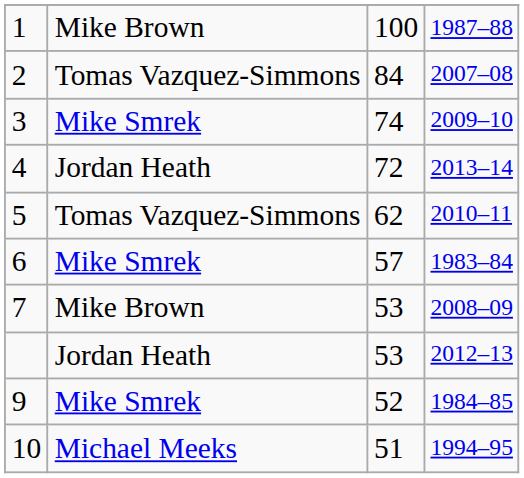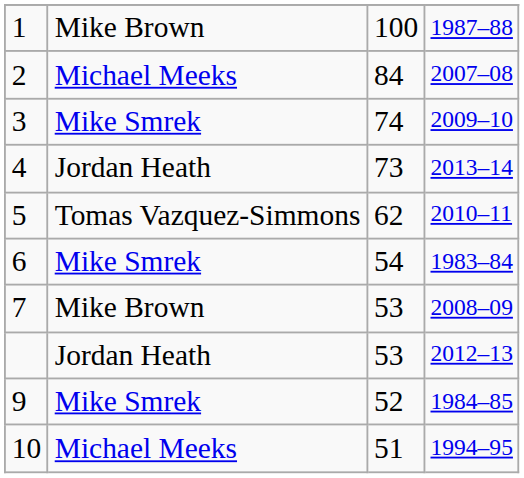2 | column 2: Tomas Vazquez-Simmons -> Michael Meeks
4 | column 3: 72 -> 73
6 | column 3: 57 -> 54
